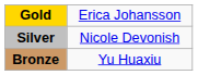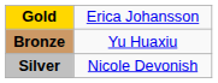rows swapped: Silver <-> Bronze
